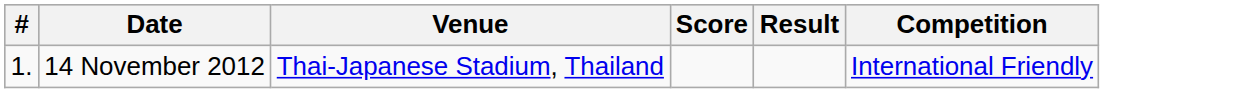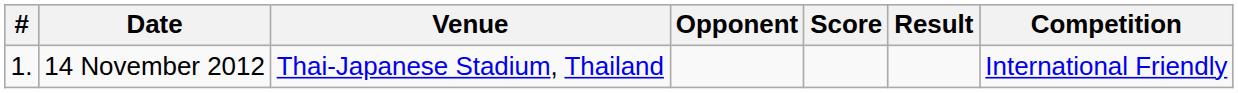+ column: Opponent
